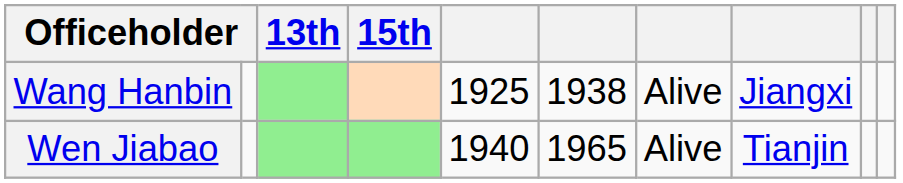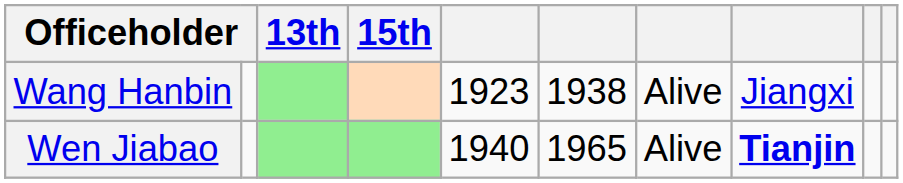Wang Hanbin | column 5: 1925 -> 1923
Wen Jiabao | column 8: normal -> bold
